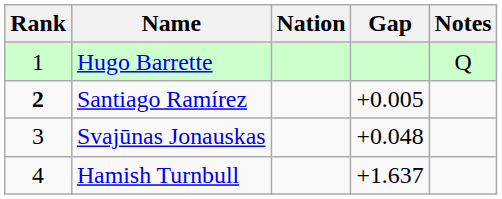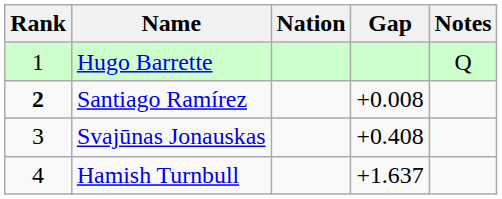Santiago Ramírez | Gap: +0.005 -> +0.008
Svajūnas Jonauskas | Gap: +0.048 -> +0.408
